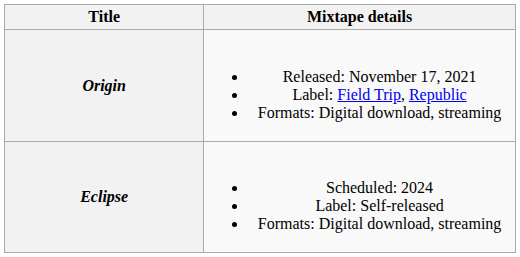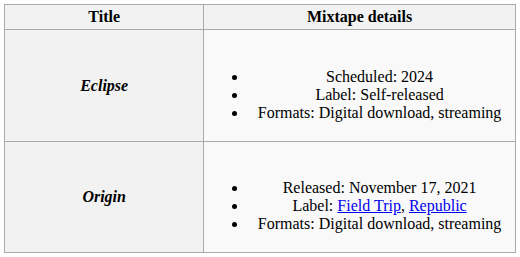rows swapped: Origin <-> Eclipse
